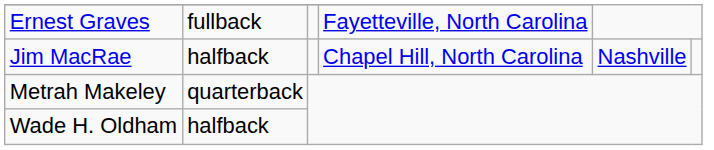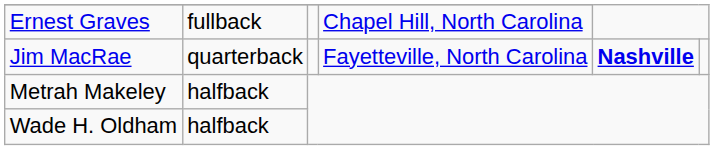Ernest Graves | column 4: Fayetteville, North Carolina -> Chapel Hill, North Carolina
Jim MacRae | column 2: halfback -> quarterback
Jim MacRae | column 4: Chapel Hill, North Carolina -> Fayetteville, North Carolina
Jim MacRae | column 5: normal -> bold
Metrah Makeley | column 2: quarterback -> halfback
